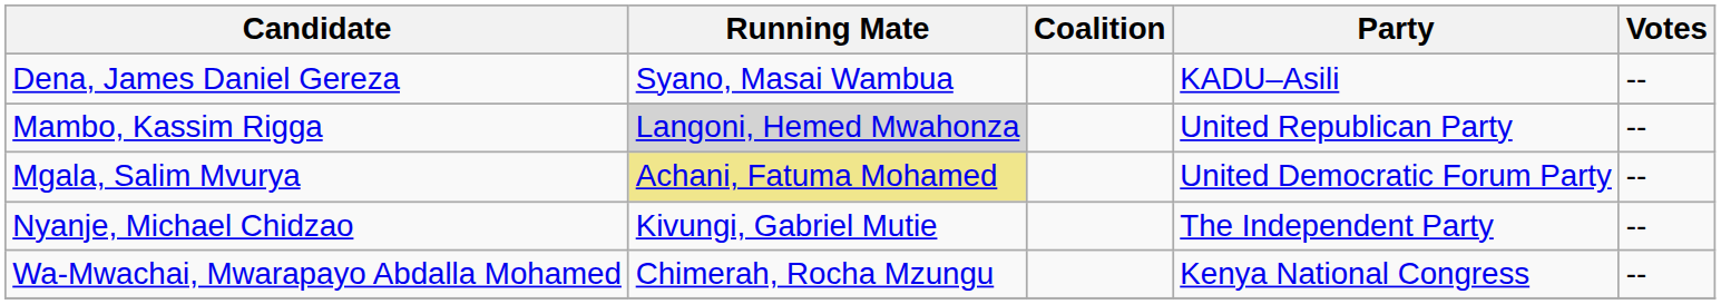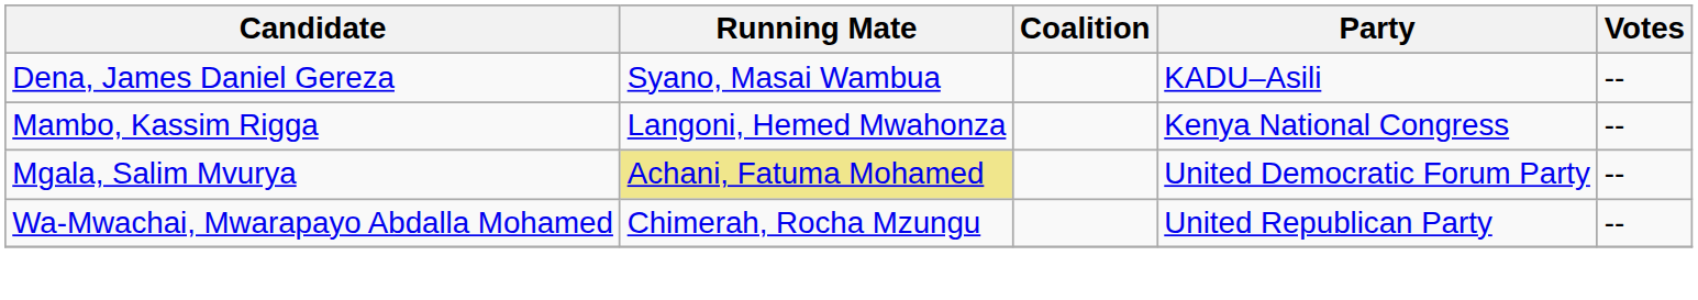Mambo, Kassim Rigga | Running Mate: lightgrey background -> no background
Mambo, Kassim Rigga | Party: United Republican Party -> Kenya National Congress
- row: Nyanje, Michael Chidzao | Kivungi, Gabriel Mutie | The Independent Party | --
Wa-Mwachai, Mwarapayo Abdalla Mohamed | Party: Kenya National Congress -> United Republican Party
